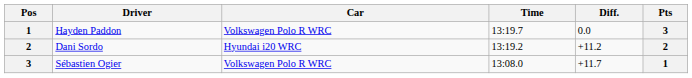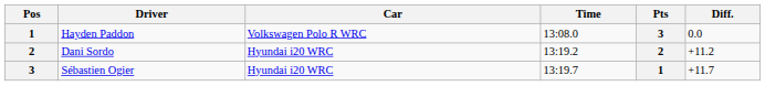columns swapped: Diff. <-> Pts
Hayden Paddon | Time: 13:19.7 -> 13:08.0
Sébastien Ogier | Car: Volkswagen Polo R WRC -> Hyundai i20 WRC
Sébastien Ogier | Time: 13:08.0 -> 13:19.7
